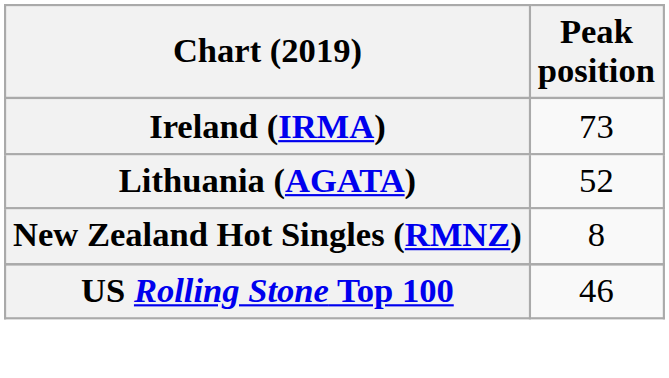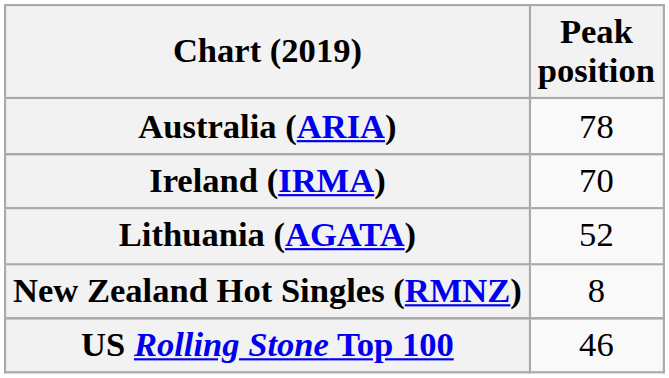+ row: Australia (ARIA) | 78
Ireland (IRMA) | Peak position: 73 -> 70
